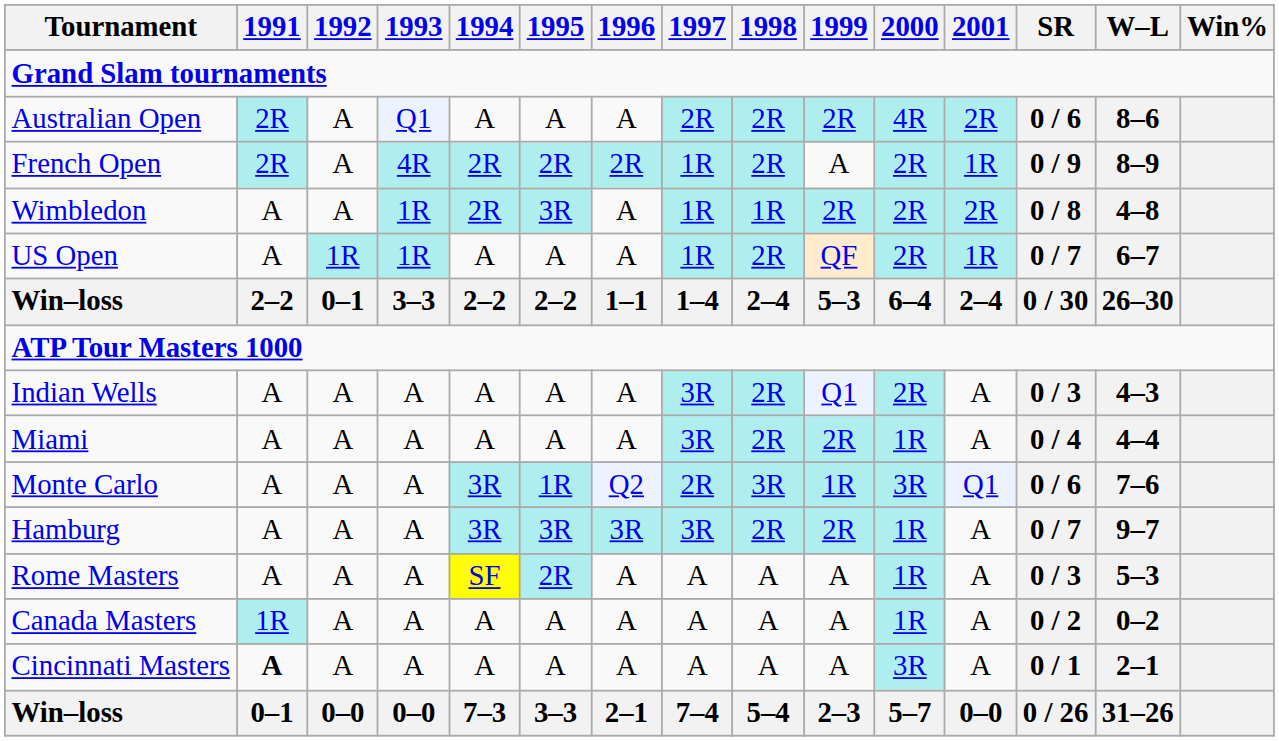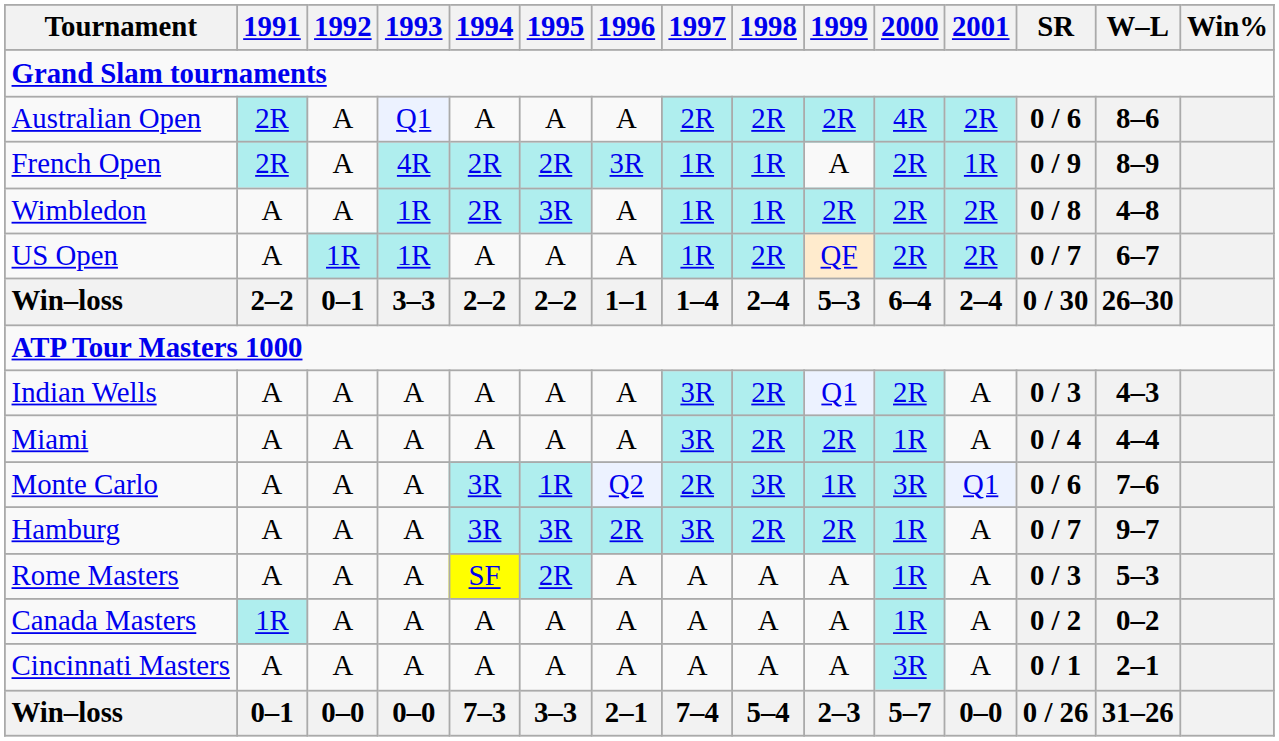French Open | 1996: 2R -> 3R
French Open | 1998: 2R -> 1R
US Open | 2001: 1R -> 2R
Hamburg | 1996: 3R -> 2R
Cincinnati Masters | 1991: bold -> normal
